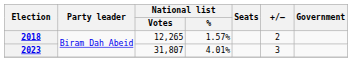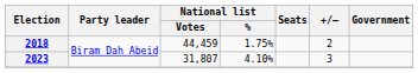2018 | National list / Votes: 12,265 -> 44,459
2018 | National list / %: 1.57% -> 1.75%
2023 | National list / %: 4.01% -> 4.10%
